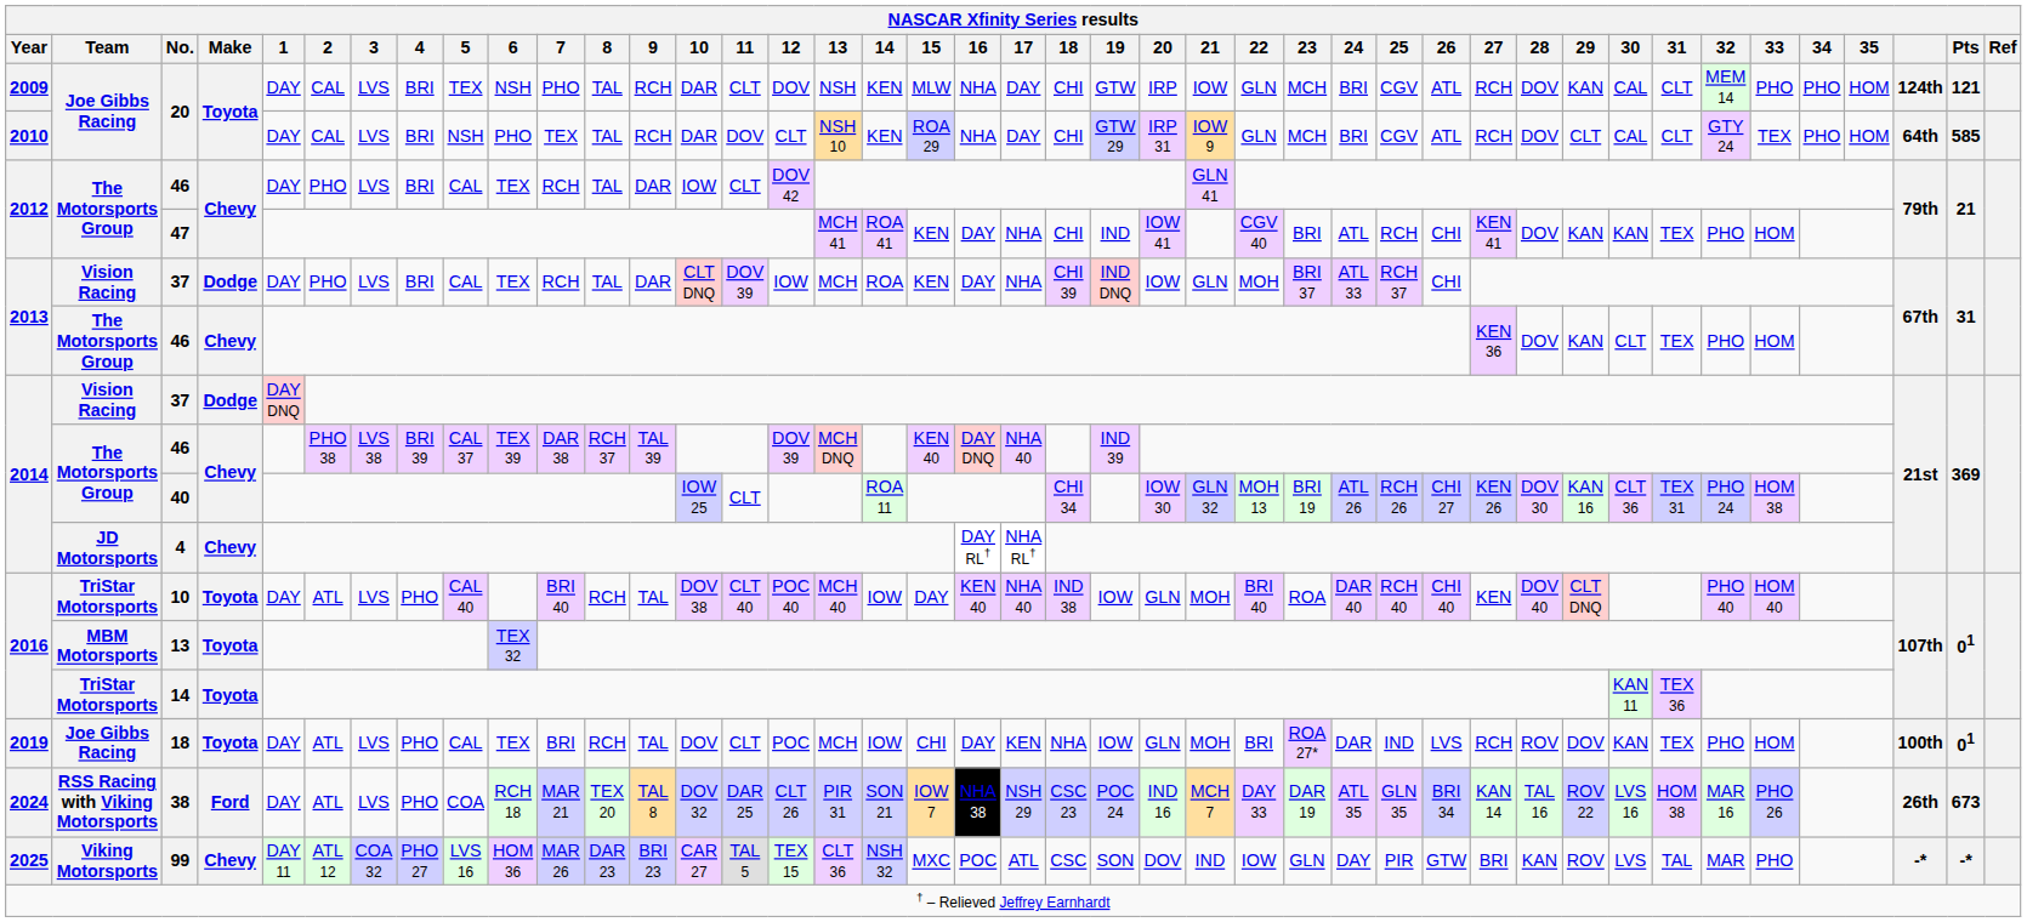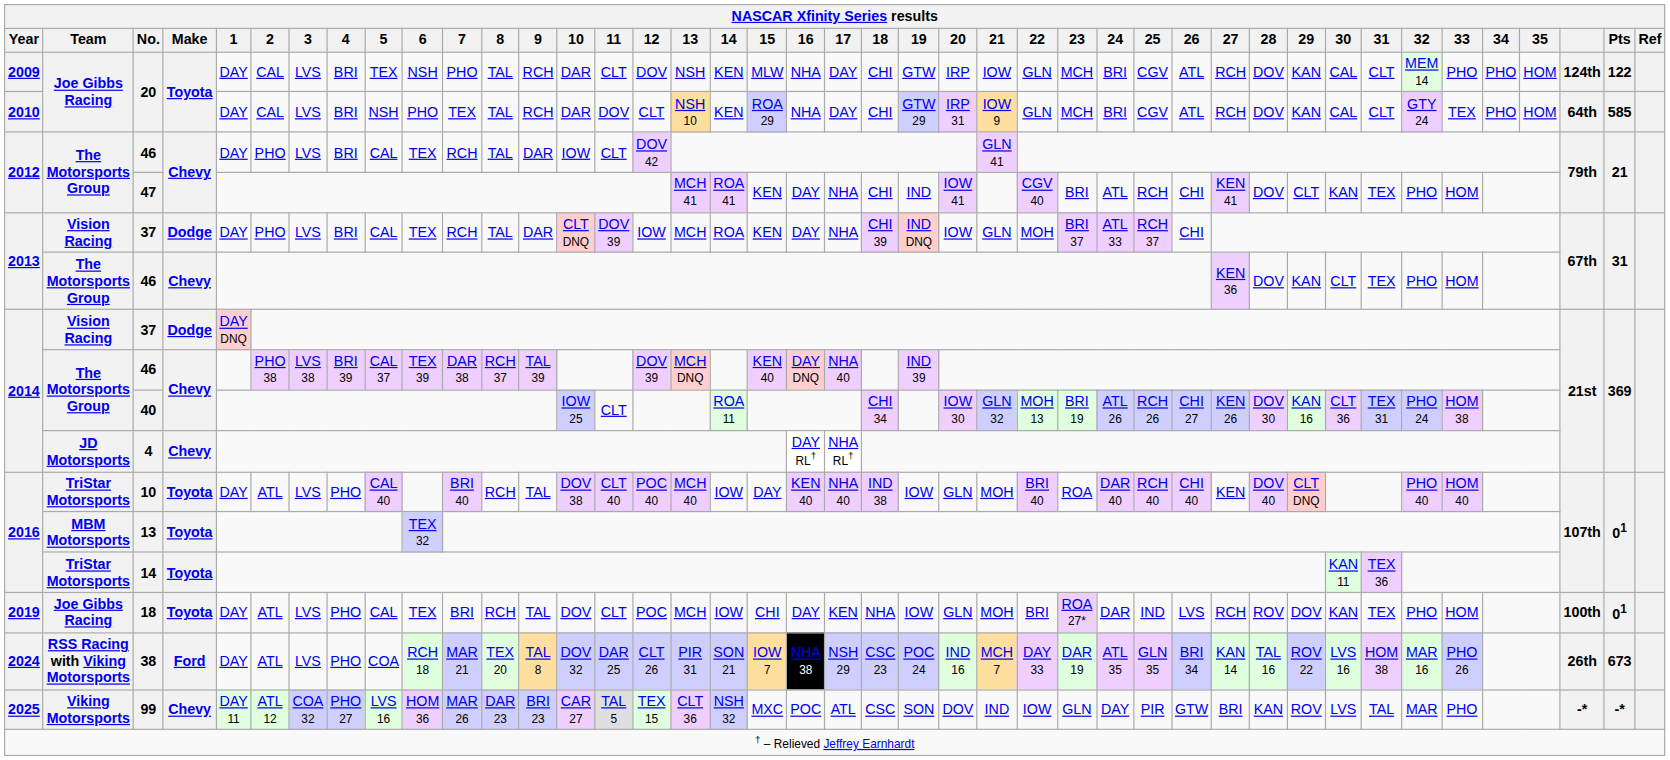2009 / 20 | Pts: 121 -> 122
2010 / 20 | 29: CLT -> KAN
47 | 29: KAN -> CLT
